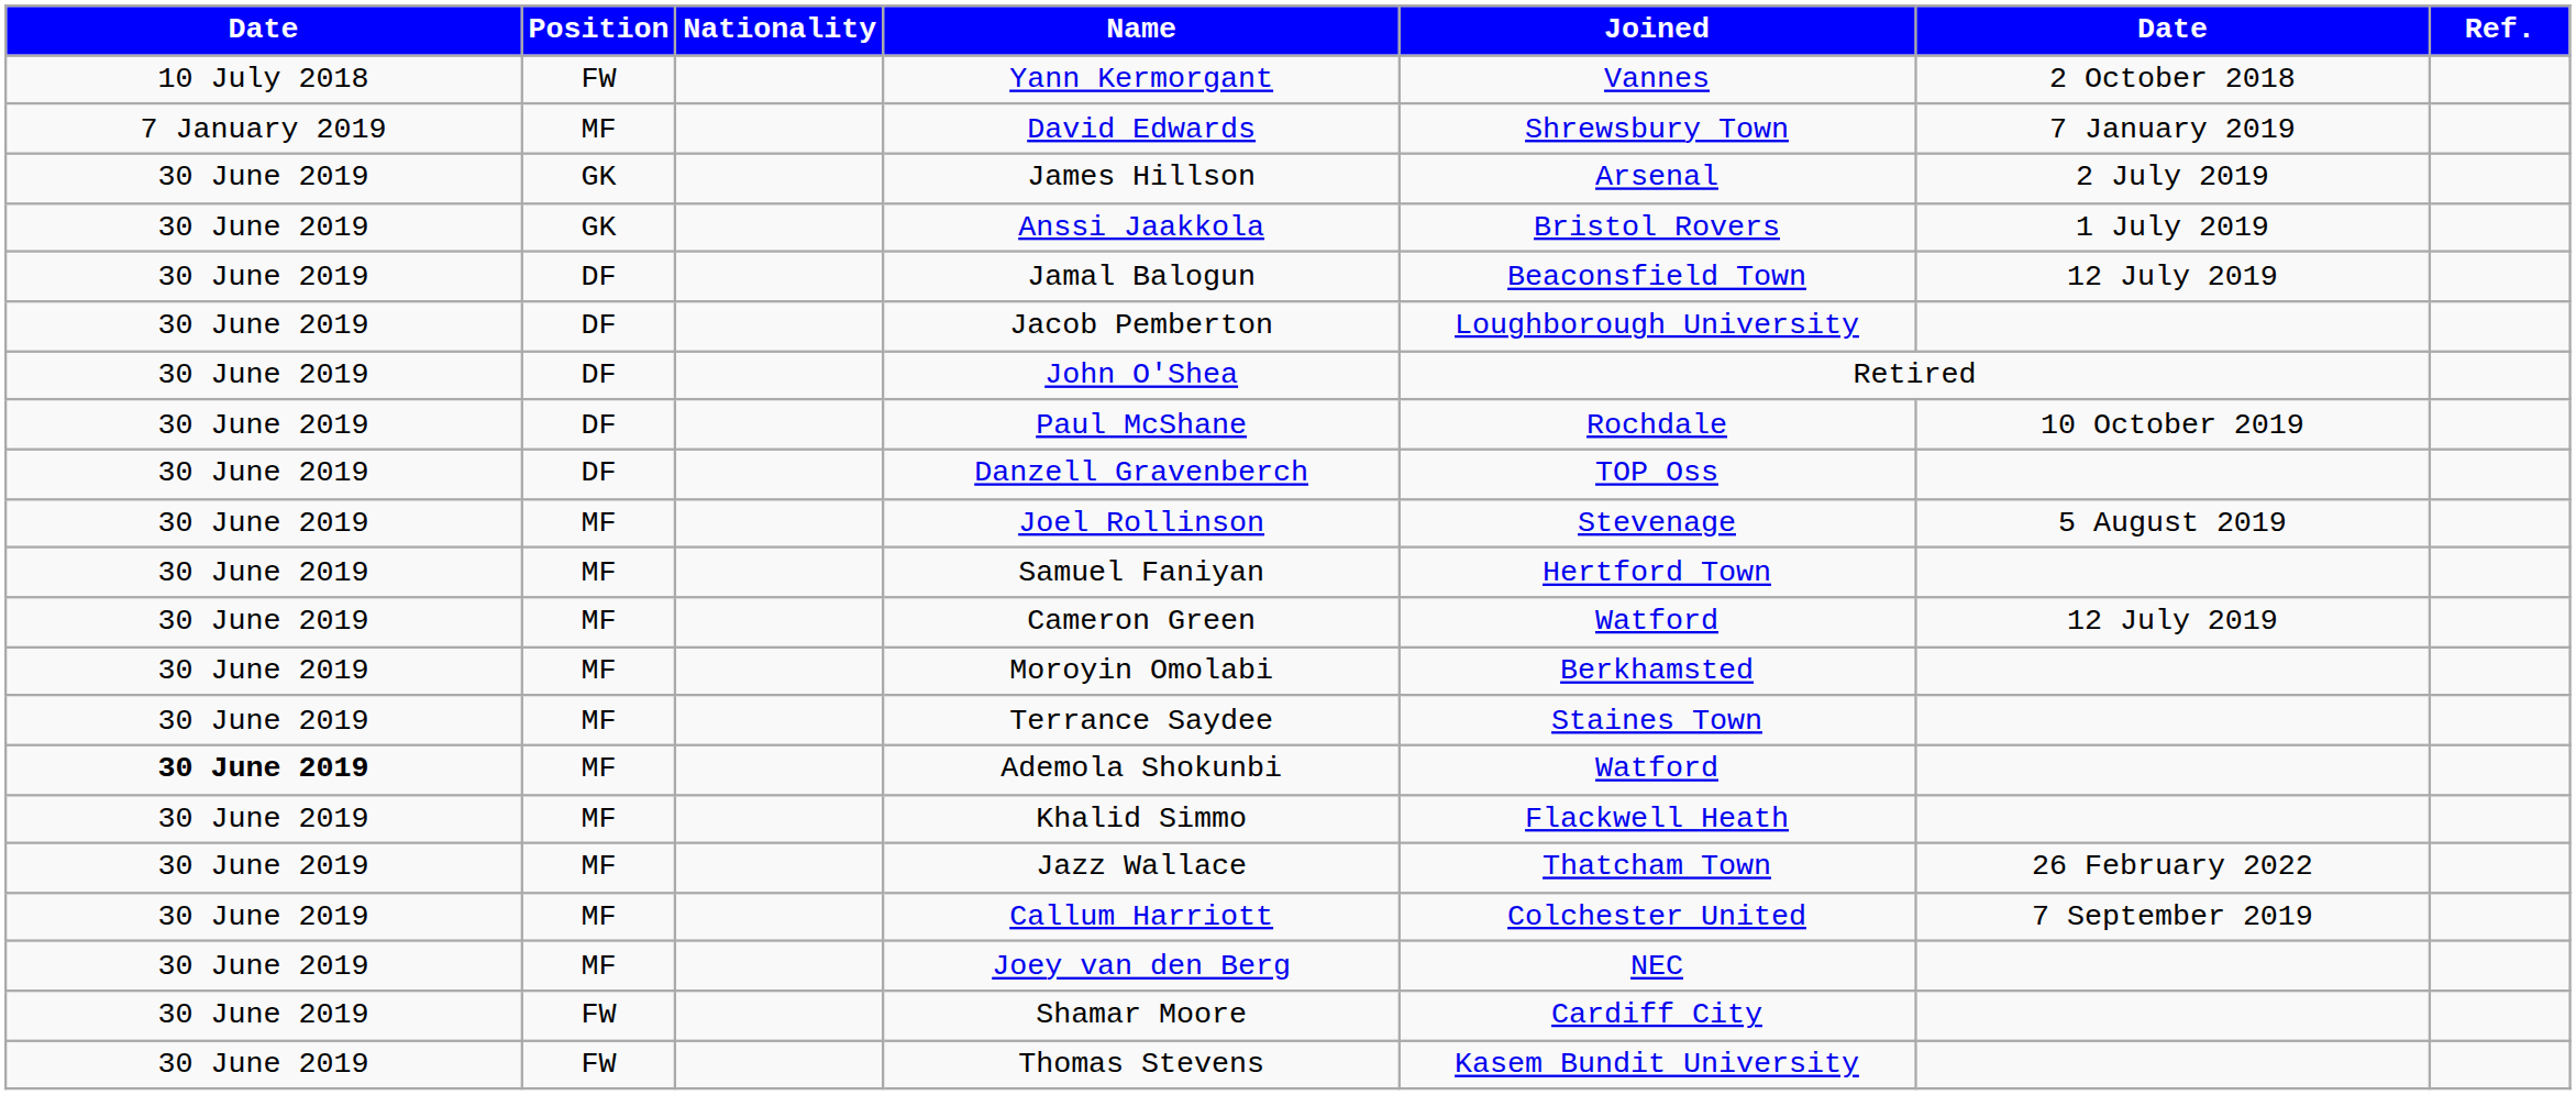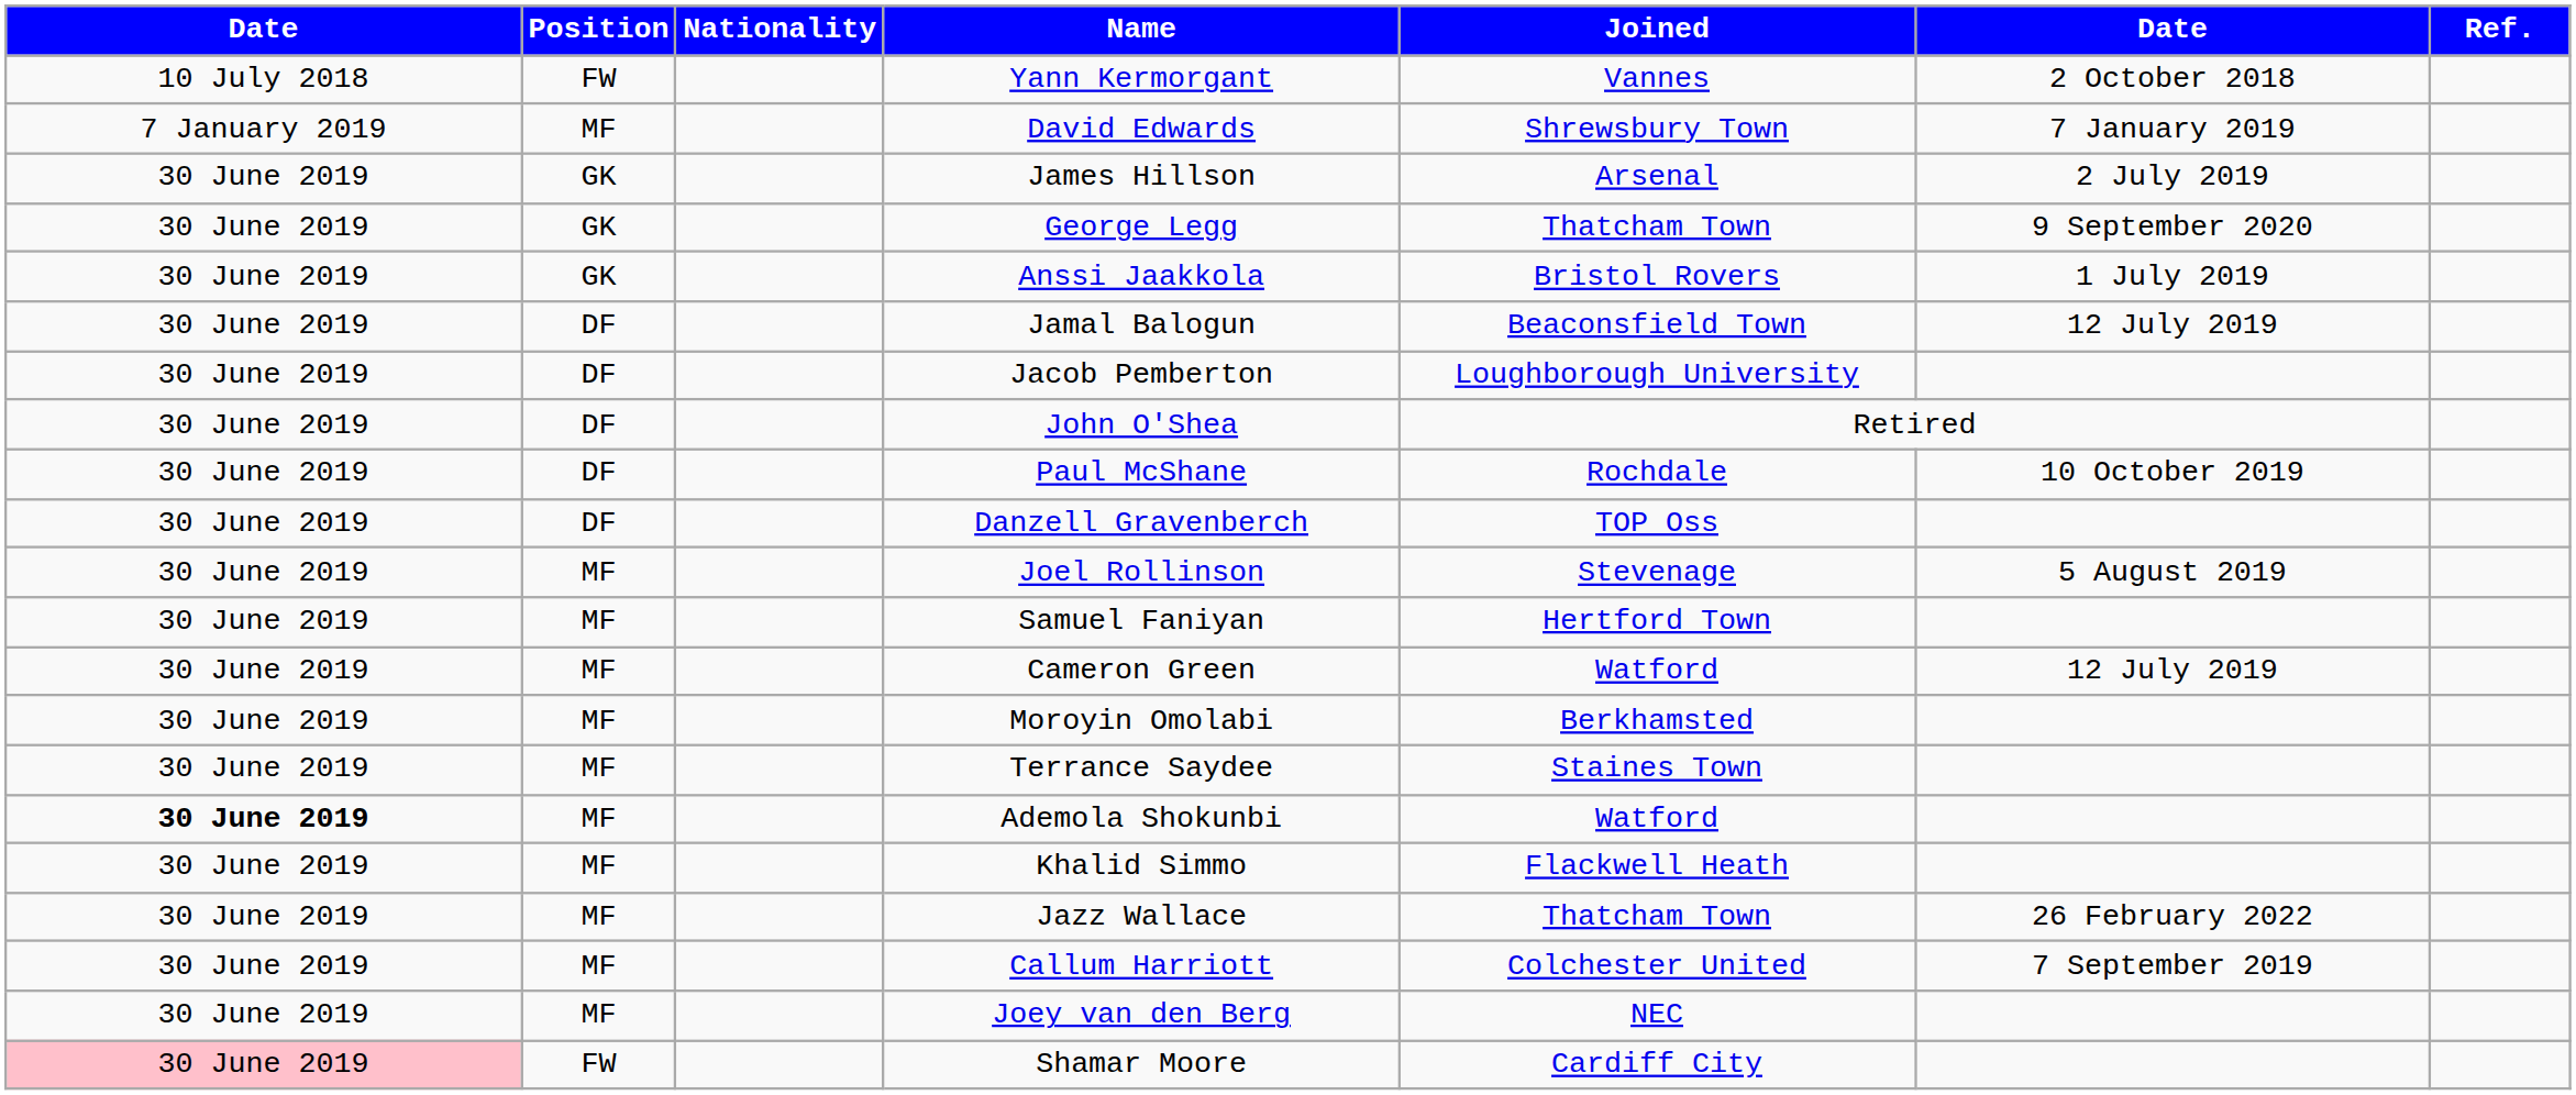+ row: 30 June 2019 | GK | George Legg | Thatcham Town | 9 September 2020
Shamar Moore | column 1: no background -> pink background
- row: 30 June 2019 | FW | Thomas Stevens | Kasem Bundit University
